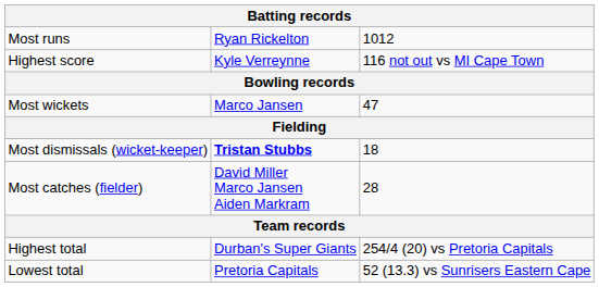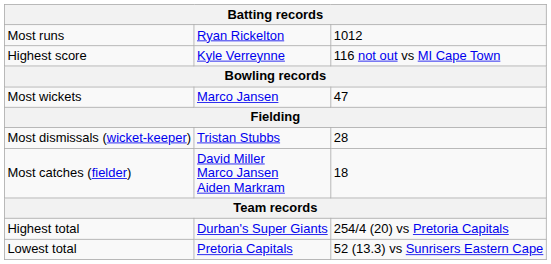Most dismissals (wicket-keeper) | column 2: bold -> normal
Most dismissals (wicket-keeper) | column 3: 18 -> 28
Most catches (fielder) | column 3: 28 -> 18
